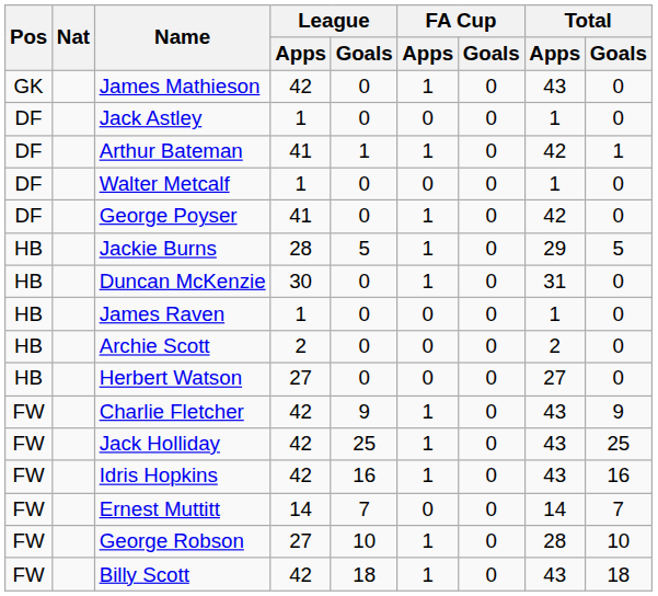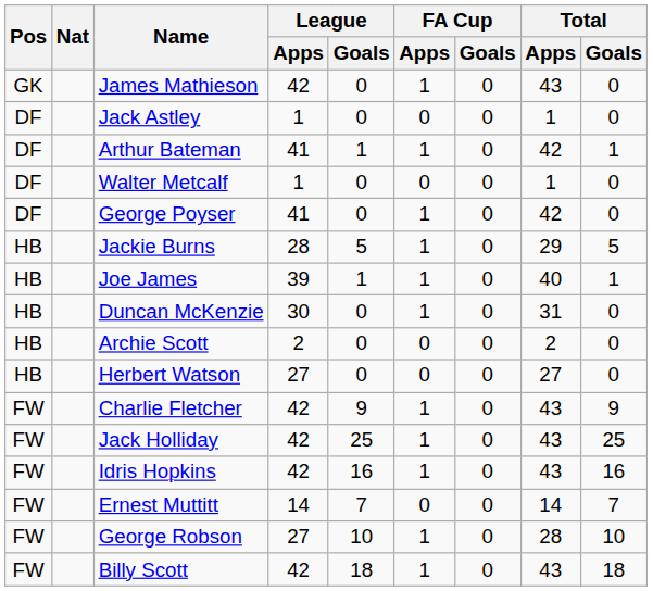+ row: HB | Joe James | 39 | 1 | 1 | 0 | 40 | 1
- row: HB | James Raven | 1 | 0 | 0 | 0 | 1 | 0
